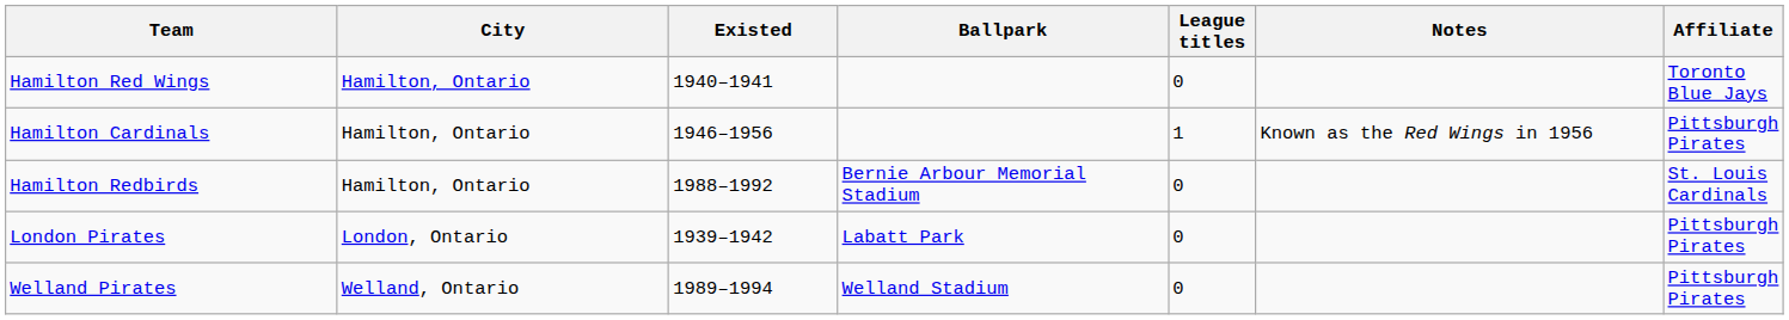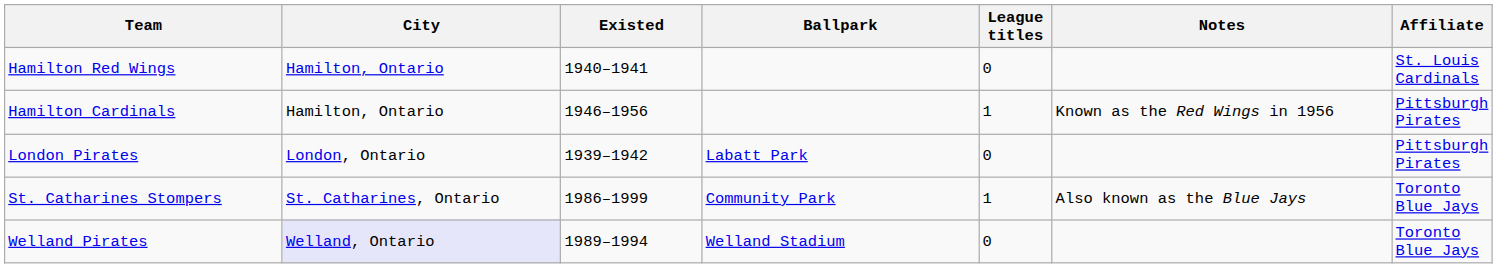Hamilton Red Wings | Affiliate: Toronto Blue Jays -> St. Louis Cardinals
- row: Hamilton Redbirds | Hamilton, Ontario | 1988–1992 | Bernie Arbour Memorial Stadium | 0 | St. Louis Cardinals
+ row: St. Catharines Stompers | St. Catharines, Ontario | 1986–1999 | Community Park | 1 | Also known as the Blue Jays | Toronto Blue Jays
Welland Pirates | City: no background -> lavender background
Welland Pirates | Affiliate: Pittsburgh Pirates -> Toronto Blue Jays
